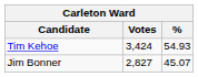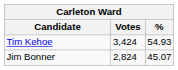Jim Bonner | Votes: 2,827 -> 2,824
